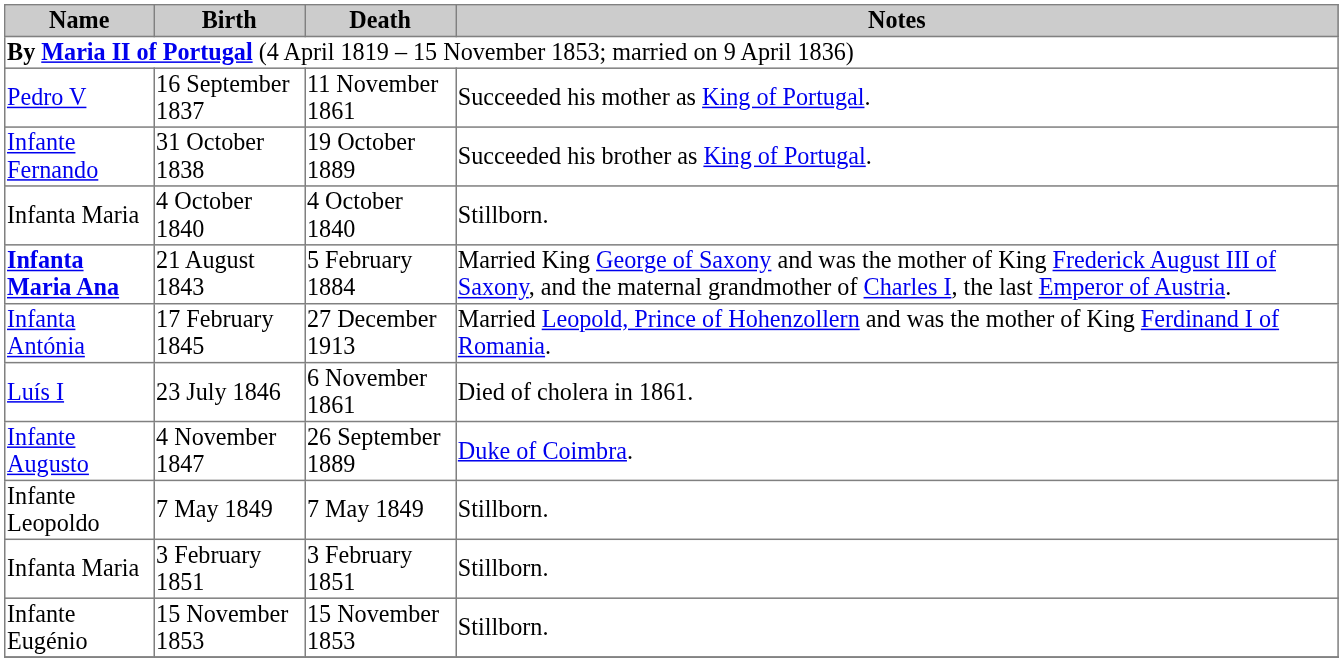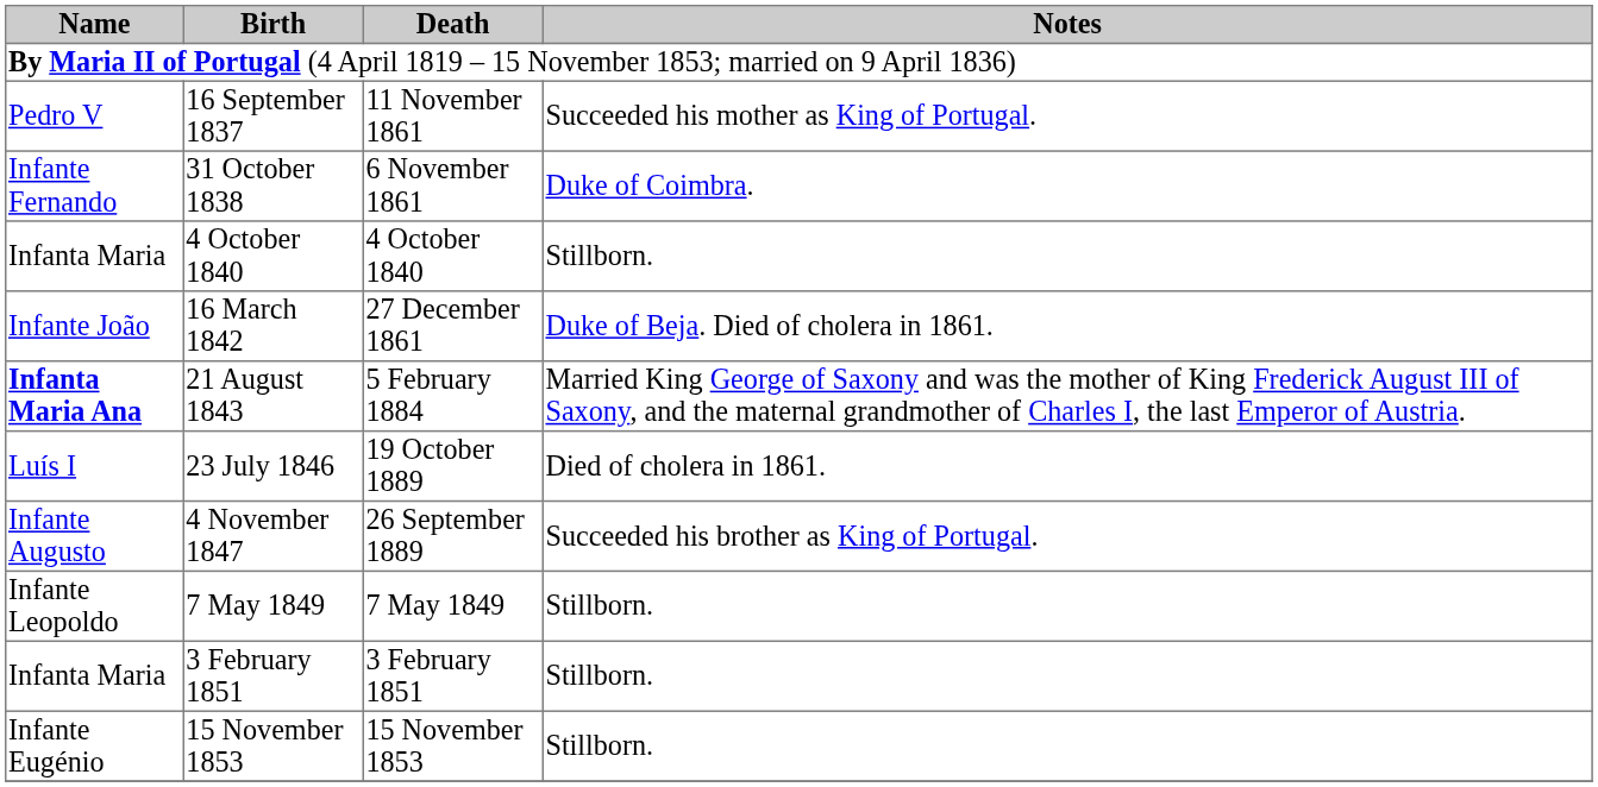31 October 1838 | Death: 19 October 1889 -> 6 November 1861
31 October 1838 | Notes: Succeeded his brother as King of Portugal. -> Duke of Coimbra.
+ row: Infante João | 16 March 1842 | 27 December 1861 | Duke of Beja. Died of cholera in 1861.
- row: Infanta Antónia | 17 February 1845 | 27 December 1913 | Married Leopold, Prince of Hohenzollern and was the mother of King Ferdinand I of Romania.
23 July 1846 | Death: 6 November 1861 -> 19 October 1889
4 November 1847 | Notes: Duke of Coimbra. -> Succeeded his brother as King of Portugal.
